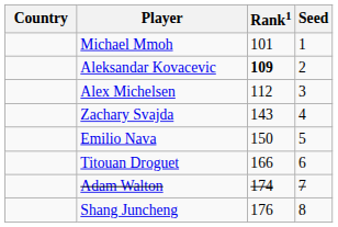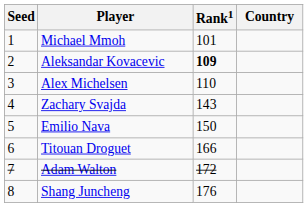columns swapped: Country <-> Seed
Alex Michelsen | Rank1: 112 -> 110
Adam Walton | Rank1: 174 -> 172
